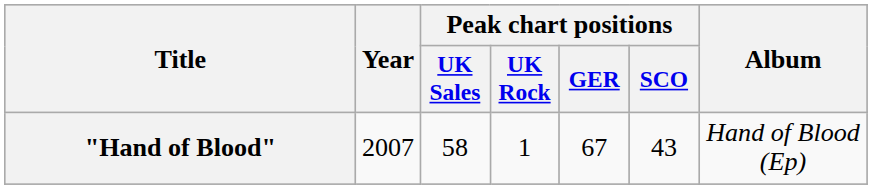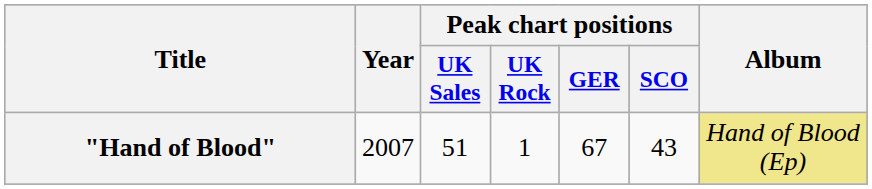"Hand of Blood" | Peak chart positions / UK Sales: 58 -> 51
"Hand of Blood" | Album: no background -> khaki background
